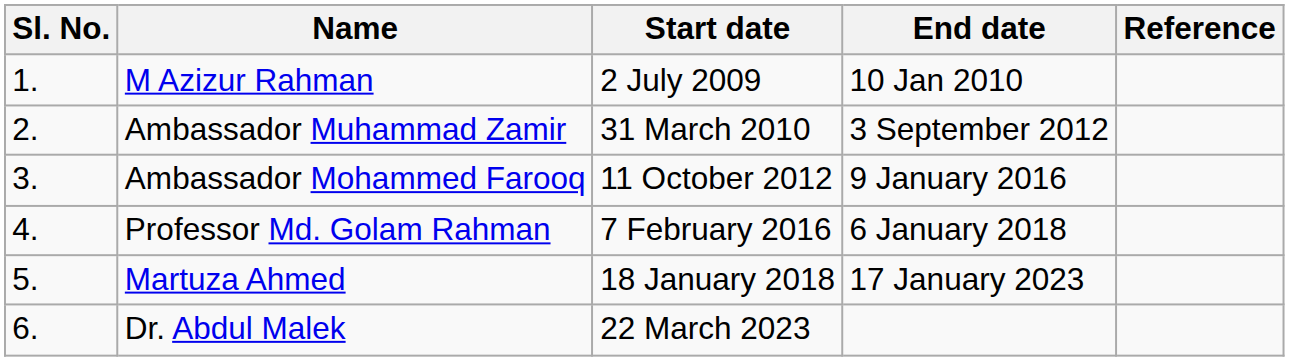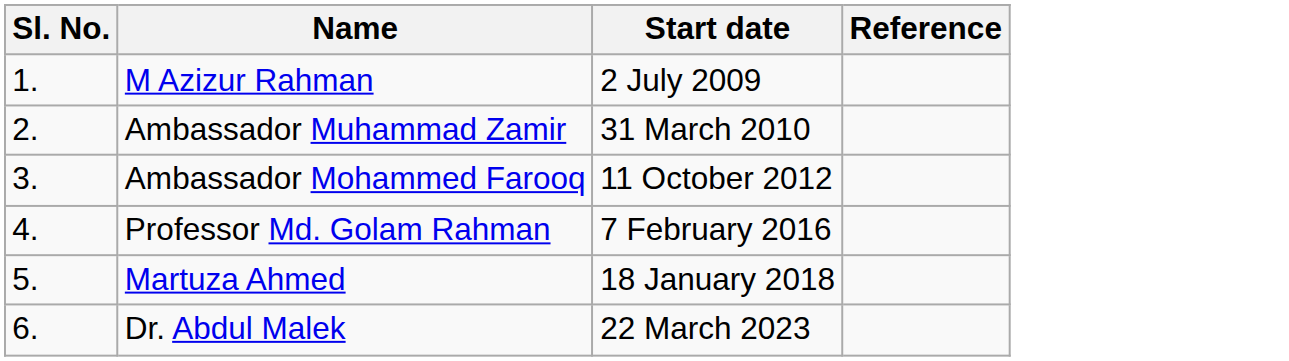- column: End date | 10 Jan 2010 | 3 September 2012 | 9 January 2016 | 6 January 2018 | 17 January 2023
